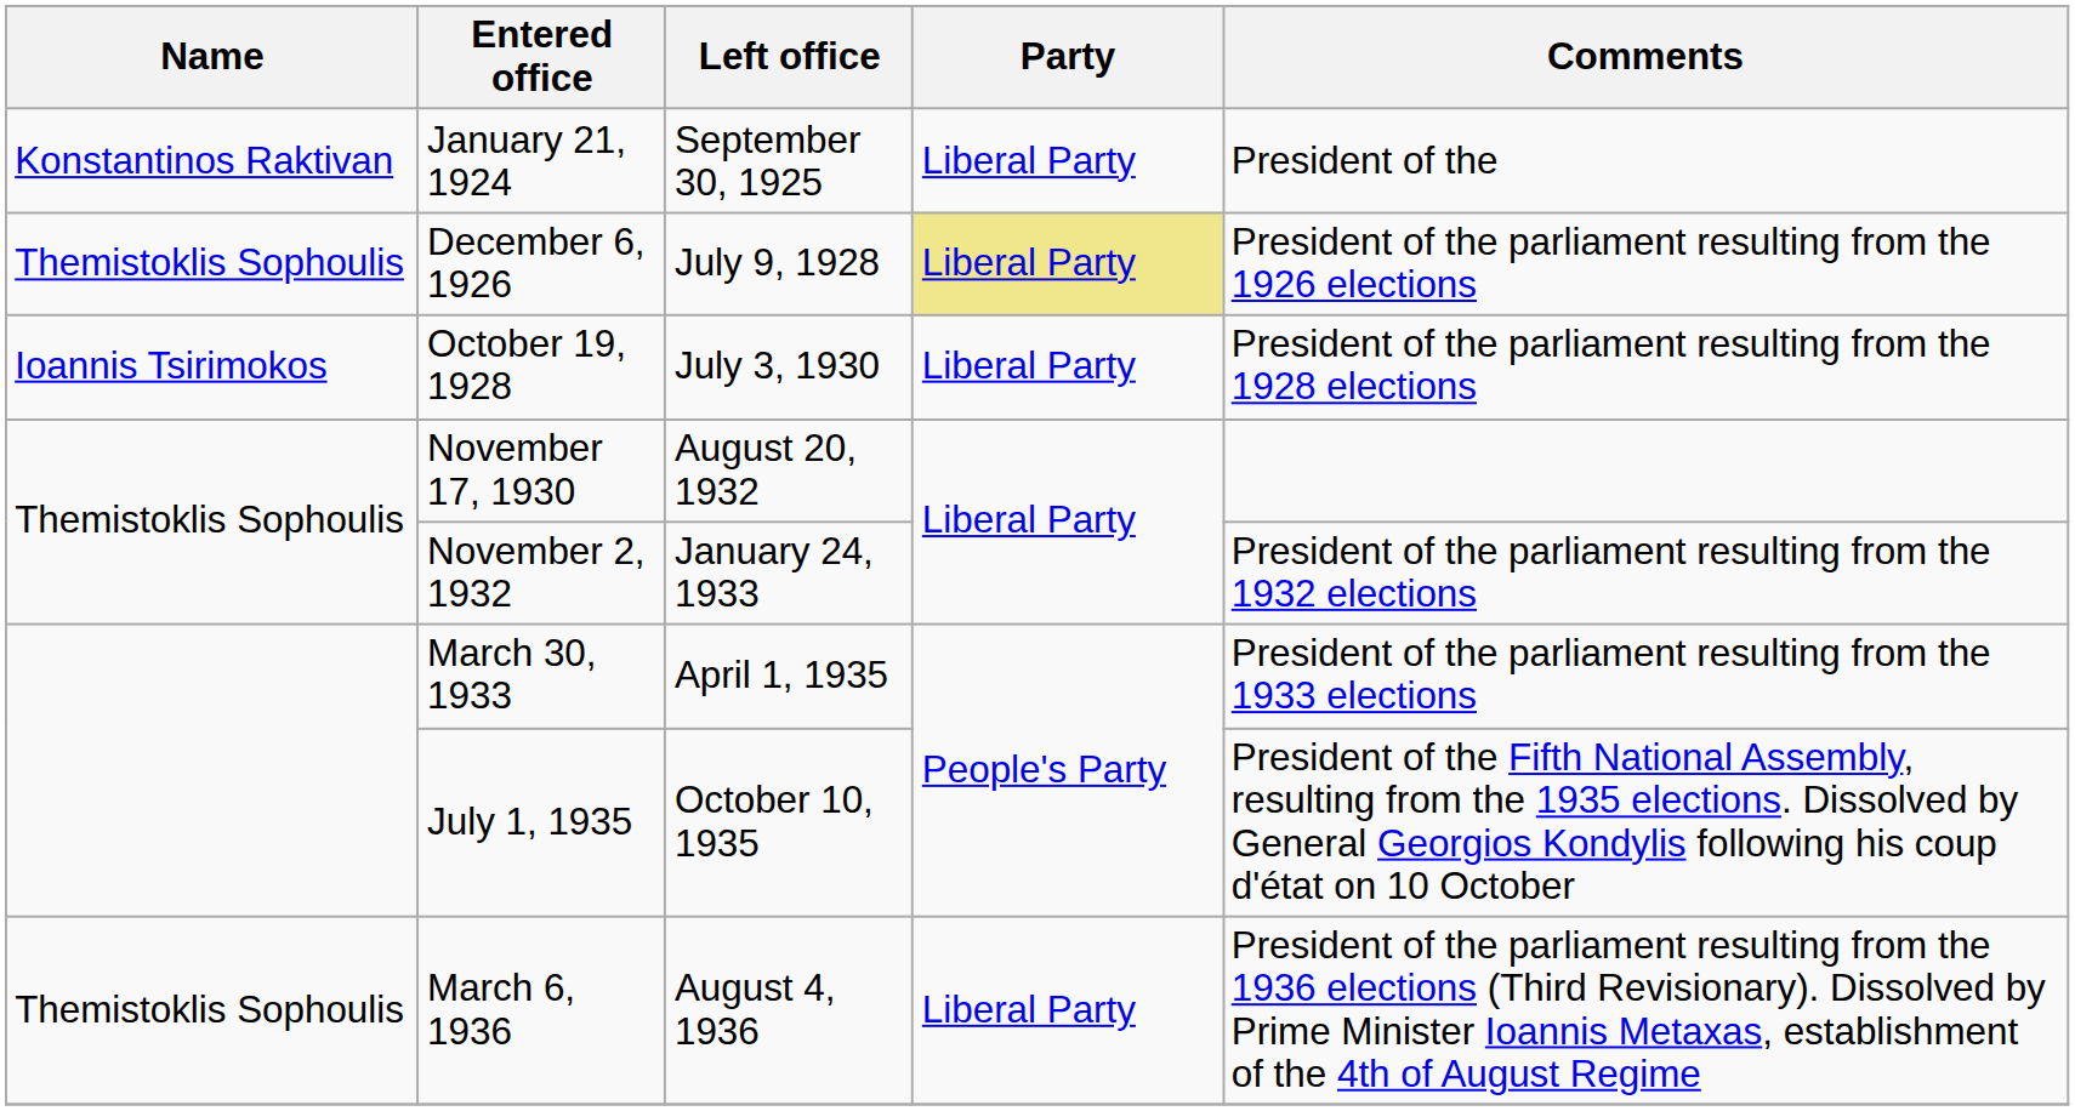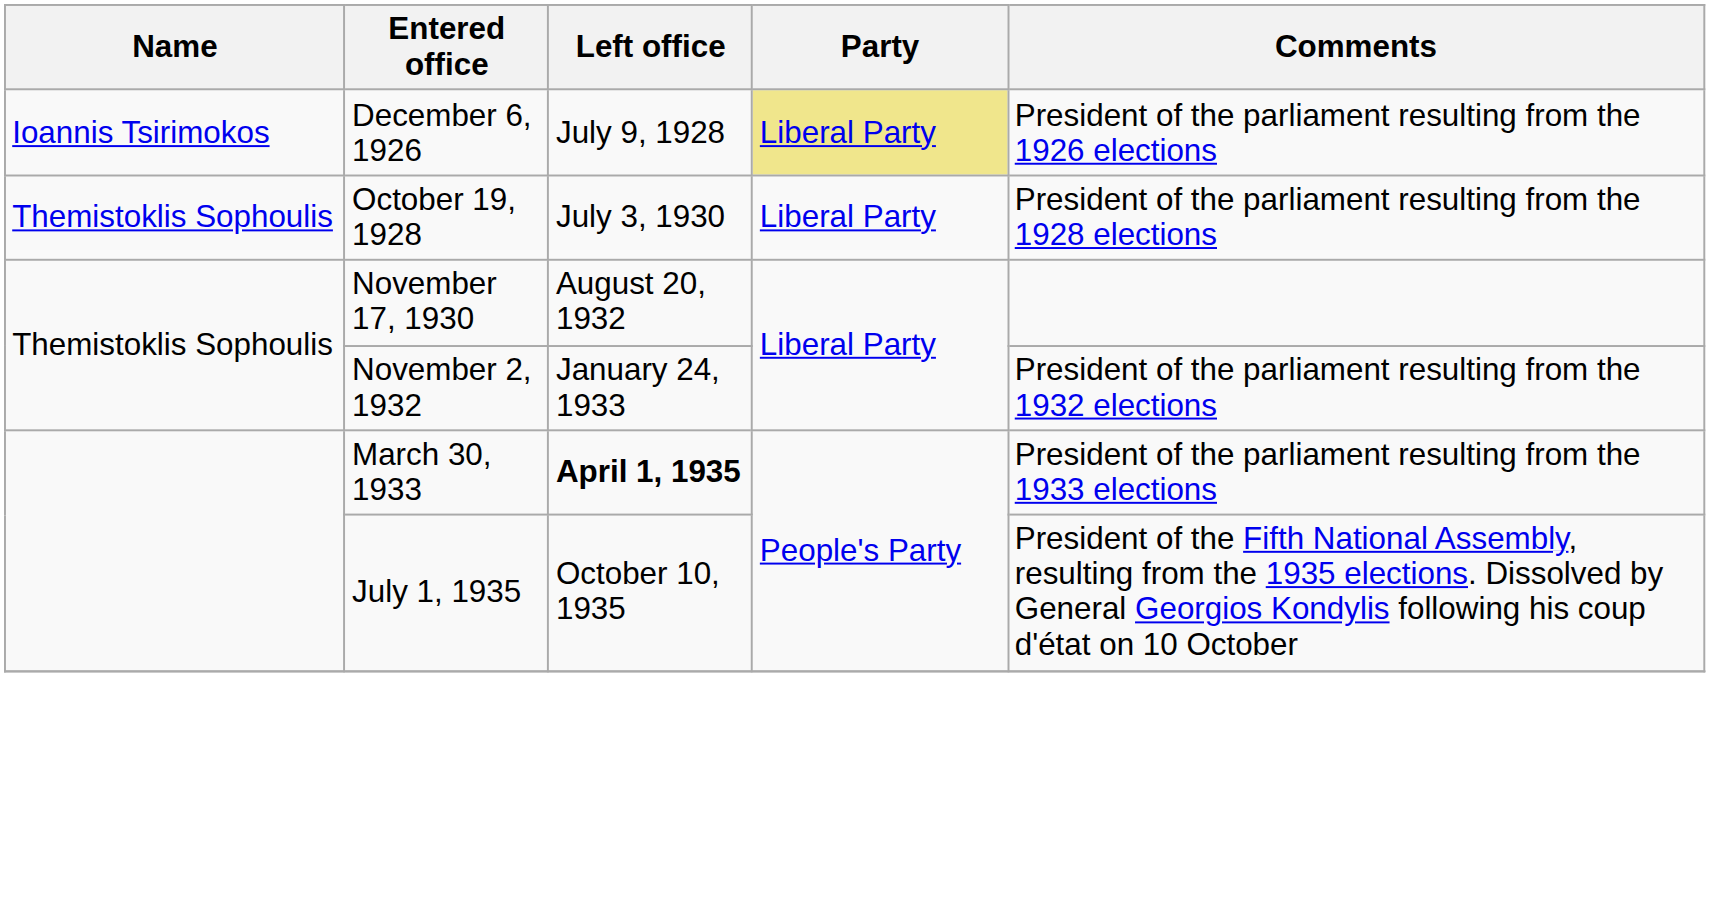- row: Konstantinos Raktivan | January 21, 1924 | September 30, 1925 | Liberal Party | President of the
December 6, 1926 | Name: Themistoklis Sophoulis -> Ioannis Tsirimokos
October 19, 1928 | Name: Ioannis Tsirimokos -> Themistoklis Sophoulis
March 30, 1933 | Left office: normal -> bold
- row: Themistoklis Sophoulis | March 6, 1936 | August 4, 1936 | Liberal Party | President of the parliament resulting from the 1936 elections (Third Revisionary). Dissolved by Prime Minister Ioannis Metaxas, establishment of the 4th of August Regime
